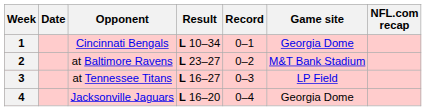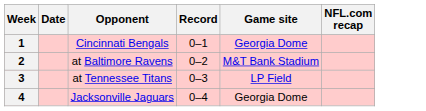- column: Result | L 10–34 | L 23–27 | L 16–27 | L 16–20
